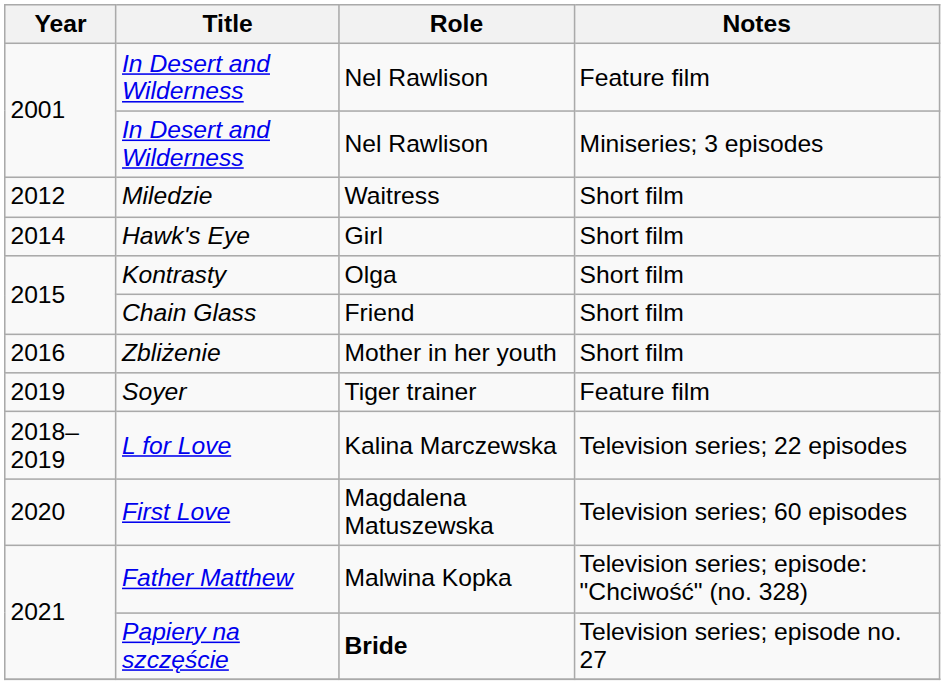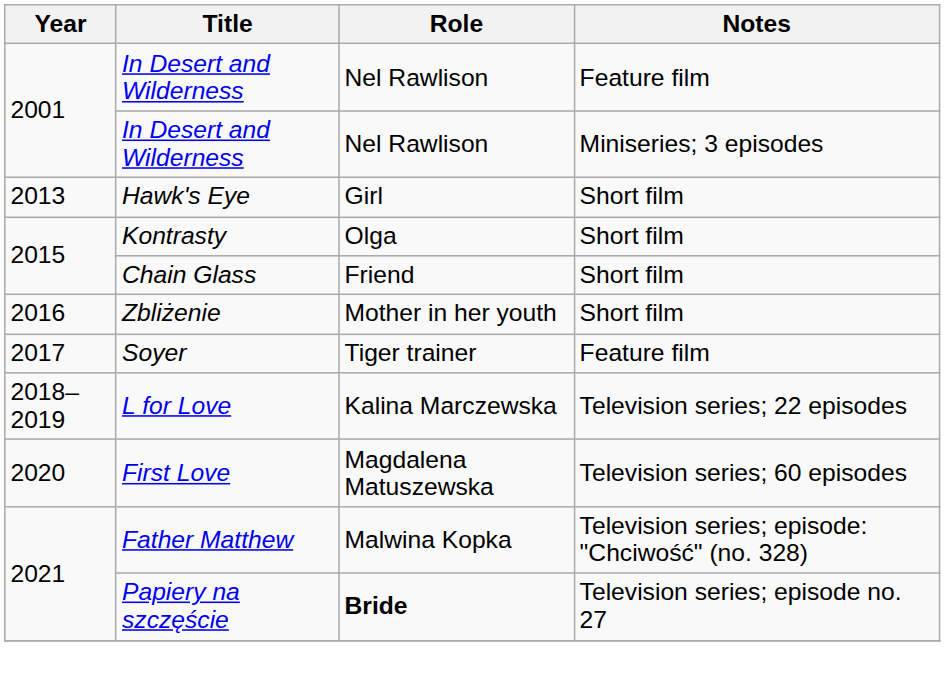- row: 2012 | Miledzie | Waitress | Short film
Hawk's Eye | Year: 2014 -> 2013
Soyer | Year: 2019 -> 2017
